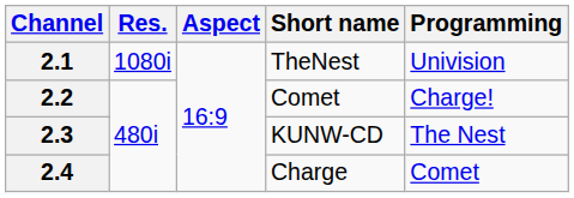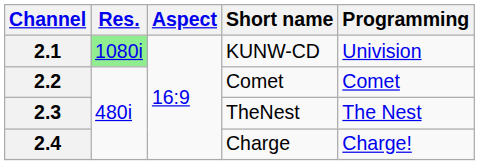2.1 | Res.: no background -> lightgreen background
2.1 | Short name: TheNest -> KUNW-CD
2.2 | Programming: Charge! -> Comet
2.3 | Short name: KUNW-CD -> TheNest
2.4 | Programming: Comet -> Charge!
